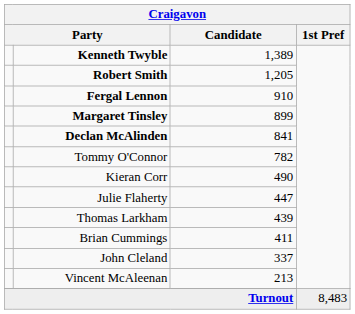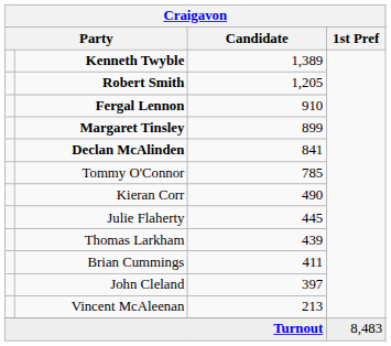Tommy O'Connor | Candidate: 782 -> 785
Julie Flaherty | Candidate: 447 -> 445
John Cleland | Candidate: 337 -> 397
